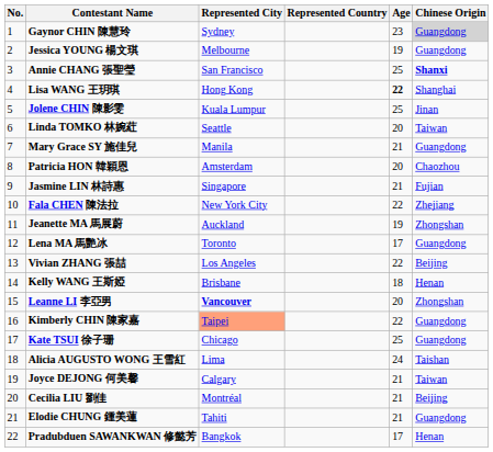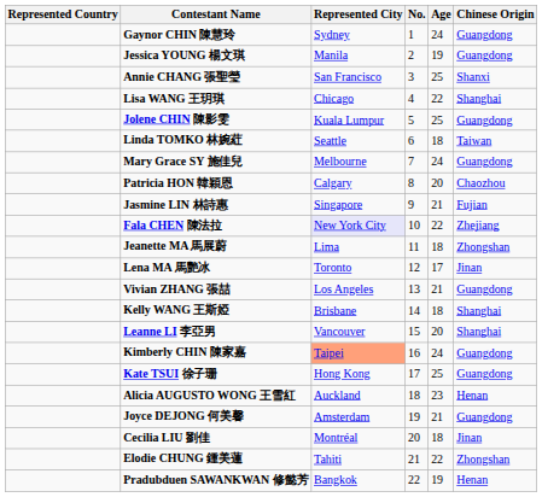columns swapped: No. <-> Represented Country
Gaynor CHIN 陳慧玲 | Age: 23 -> 24
Gaynor CHIN 陳慧玲 | Chinese Origin: lightgrey background -> no background
Jessica YOUNG 楊文琪 | Represented City: Melbourne -> Manila
Annie CHANG 張聖瑩 | Chinese Origin: bold -> normal
Lisa WANG 王玥琪 | Represented City: Hong Kong -> Chicago
Lisa WANG 王玥琪 | Age: bold -> normal
Jolene CHIN 陳影雯 | Chinese Origin: Jinan -> Guangdong
Linda TOMKO 林婉葒 | Age: 20 -> 18
Mary Grace SY 施佳兒 | Represented City: Manila -> Melbourne
Mary Grace SY 施佳兒 | Age: 21 -> 24
Patricia HON 韓穎恩 | Represented City: Amsterdam -> Calgary
Fala CHEN 陳法拉 | Represented City: no background -> lavender background
Jeanette MA 馬展蔚 | Represented City: Auckland -> Lima
Jeanette MA 馬展蔚 | Age: 19 -> 18
Lena MA 馬艷冰 | Chinese Origin: Guangdong -> Jinan
Vivian ZHANG 張喆 | Age: 22 -> 21
Vivian ZHANG 張喆 | Chinese Origin: Beijing -> Guangdong
Kelly WANG 王斯婭 | Chinese Origin: Henan -> Shanghai
Leanne LI 李亞男 | Represented City: bold -> normal
Leanne LI 李亞男 | Chinese Origin: Zhongshan -> Shanghai
Kimberly CHIN 陳家嘉 | Age: 22 -> 24
Kate TSUI 徐子珊 | Represented City: Chicago -> Hong Kong
Alicia AUGUSTO WONG 王雪紅 | Represented City: Lima -> Auckland
Alicia AUGUSTO WONG 王雪紅 | Age: 24 -> 23
Alicia AUGUSTO WONG 王雪紅 | Chinese Origin: Taishan -> Henan
Joyce DEJONG 何美馨 | Represented City: Calgary -> Amsterdam
Joyce DEJONG 何美馨 | Chinese Origin: Taiwan -> Guangdong
Cecilia LIU 劉佳 | Age: 21 -> 18
Cecilia LIU 劉佳 | Chinese Origin: Beijing -> Jinan
Elodie CHUNG 鍾美蓮 | Age: 21 -> 22
Elodie CHUNG 鍾美蓮 | Chinese Origin: Guangdong -> Zhongshan
Pradubduen SAWANKWAN 修懿芳 | Age: 17 -> 19
